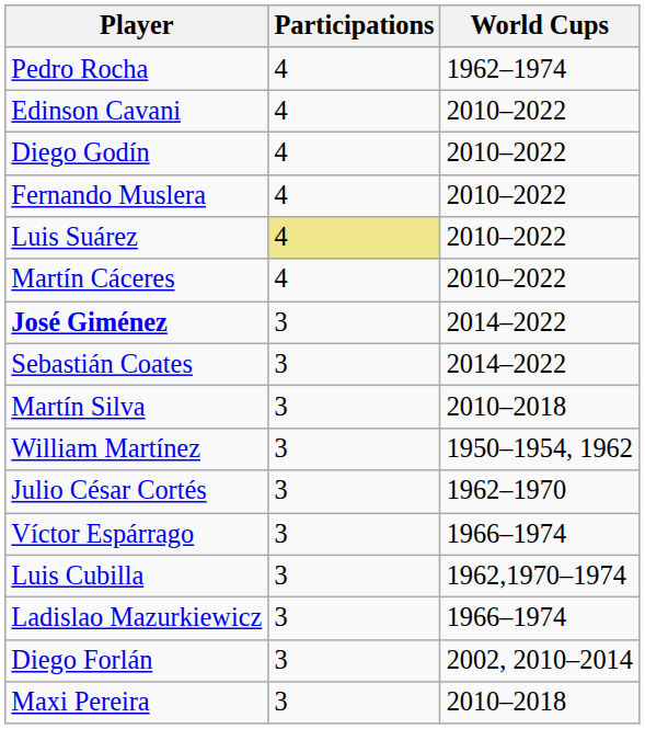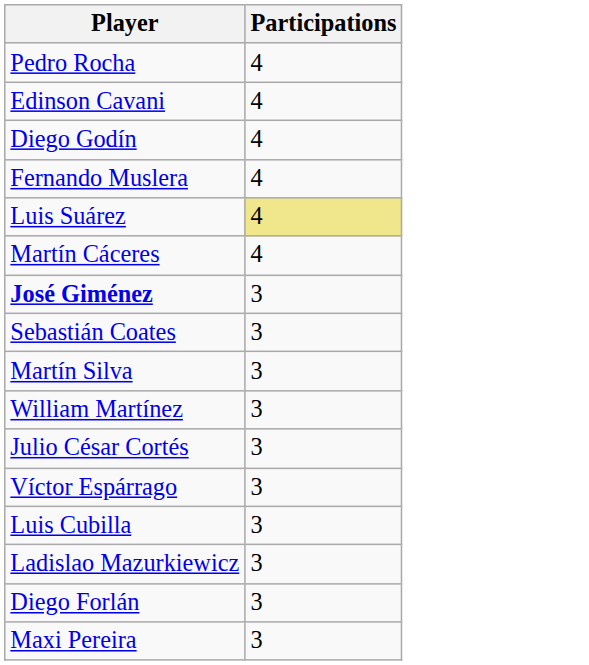- column: World Cups | 1962–1974 | 2010–2022 | 2010–2022 | 2010–2022 | 2010–2022 | 2010–2022 | 2014–2022 | 2014–2022 | 2010–2018 | 1950–1954, 1962 | 1962–1970 | 1966–1974 | 1962,1970–1974 | 1966–1974 | 2002, 2010–2014 | 2010–2018
